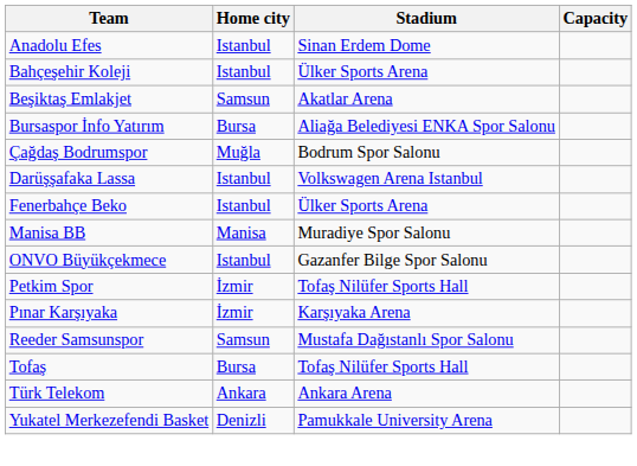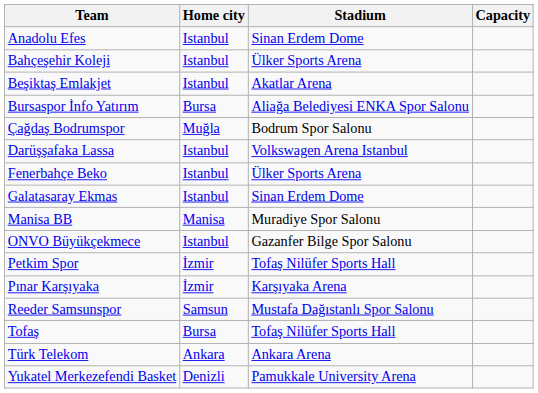Beşiktaş Emlakjet | Home city: Samsun -> Istanbul
+ row: Galatasaray Ekmas | Istanbul | Sinan Erdem Dome
